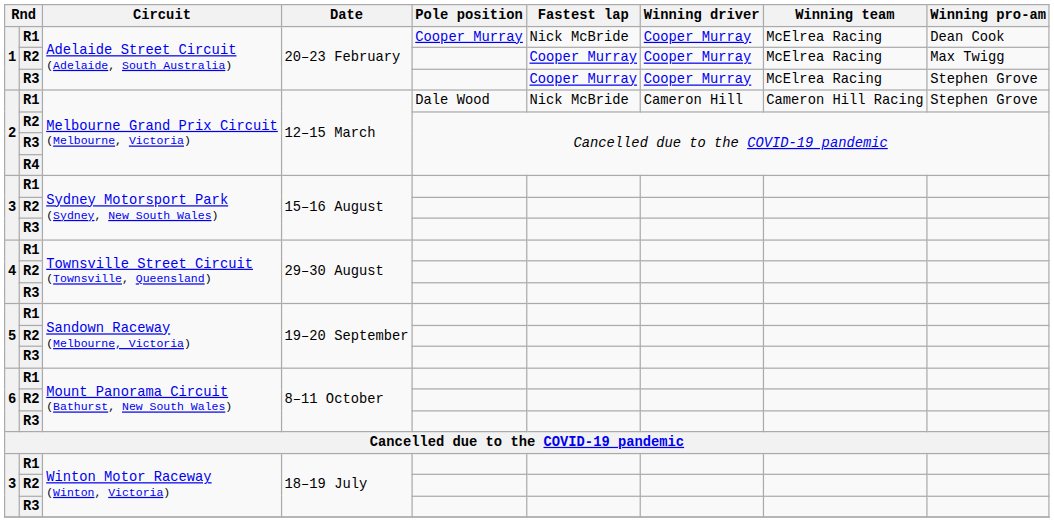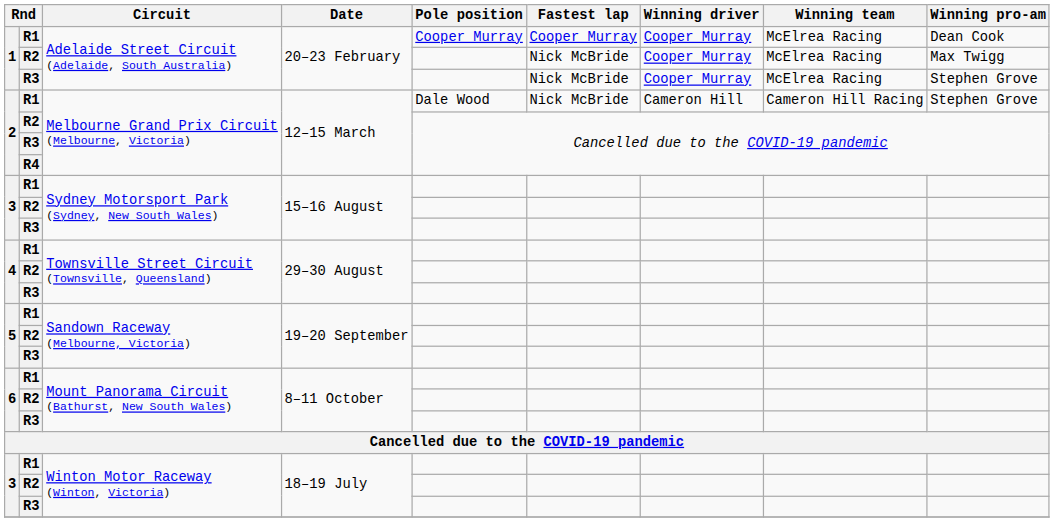R1 / Adelaide Street Circuit (Adelaide, South Australia) | Fastest lap: Nick McBride -> Cooper Murray
R2 / Adelaide Street Circuit (Adelaide, South Australia) | Fastest lap: Cooper Murray -> Nick McBride
R3 / Adelaide Street Circuit (Adelaide, South Australia) | Fastest lap: Cooper Murray -> Nick McBride
